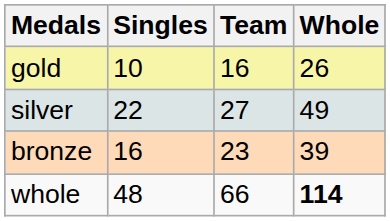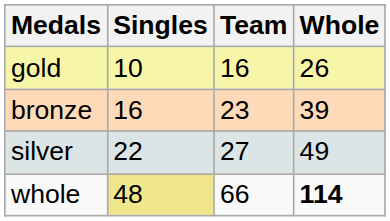rows swapped: silver <-> bronze
whole | Singles: no background -> khaki background
